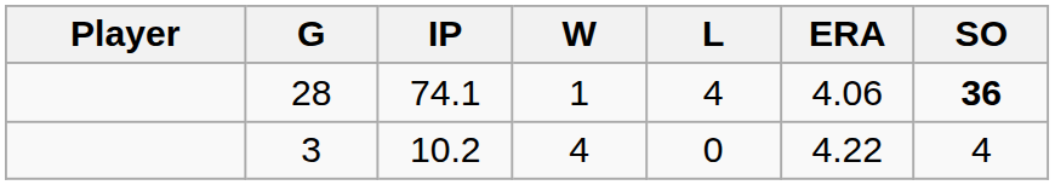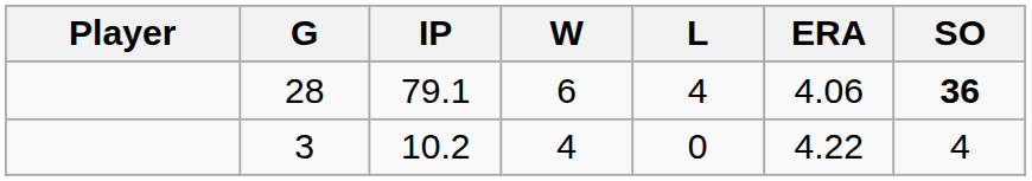28 | IP: 74.1 -> 79.1
28 | W: 1 -> 6
